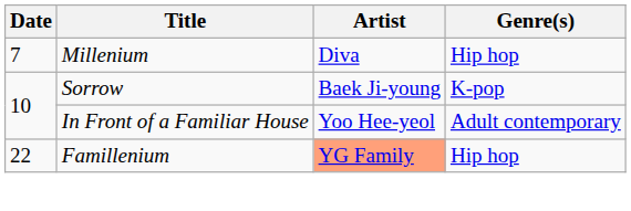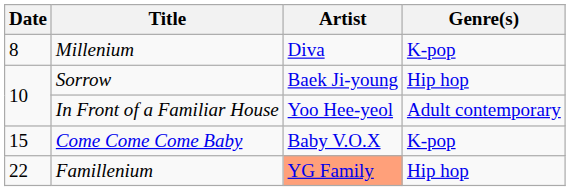Millenium | Date: 7 -> 8
Millenium | Genre(s): Hip hop -> K-pop
Sorrow | Genre(s): K-pop -> Hip hop
+ row: 15 | Come Come Come Baby | Baby V.O.X | K-pop
